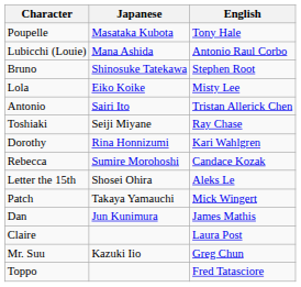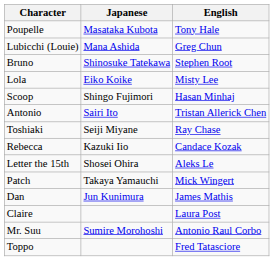Lubicchi (Louie) | English: Antonio Raul Corbo -> Greg Chun
+ row: Scoop | Shingo Fujimori | Hasan Minhaj
- row: Dorothy | Rina Honnizumi | Kari Wahlgren
Rebecca | Japanese: Sumire Morohoshi -> Kazuki Iio
Mr. Suu | Japanese: Kazuki Iio -> Sumire Morohoshi
Mr. Suu | English: Greg Chun -> Antonio Raul Corbo
